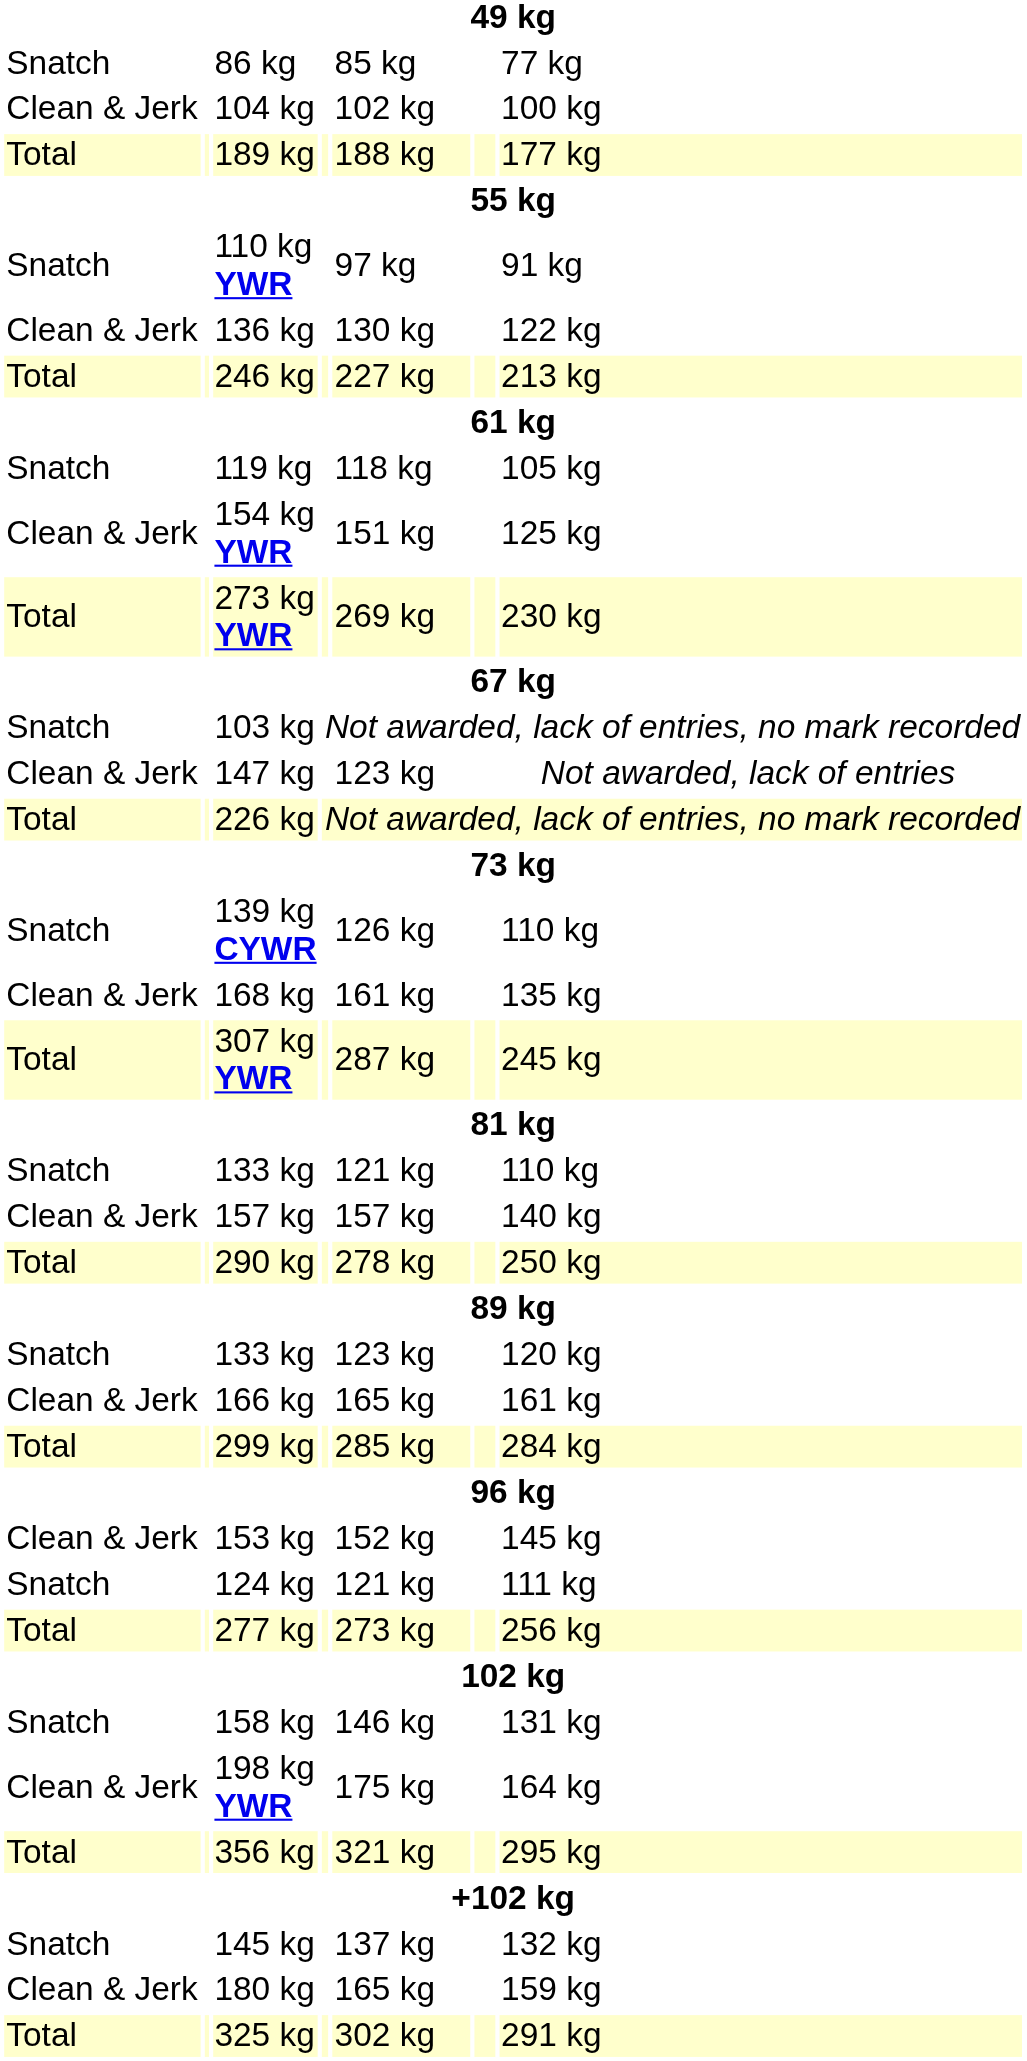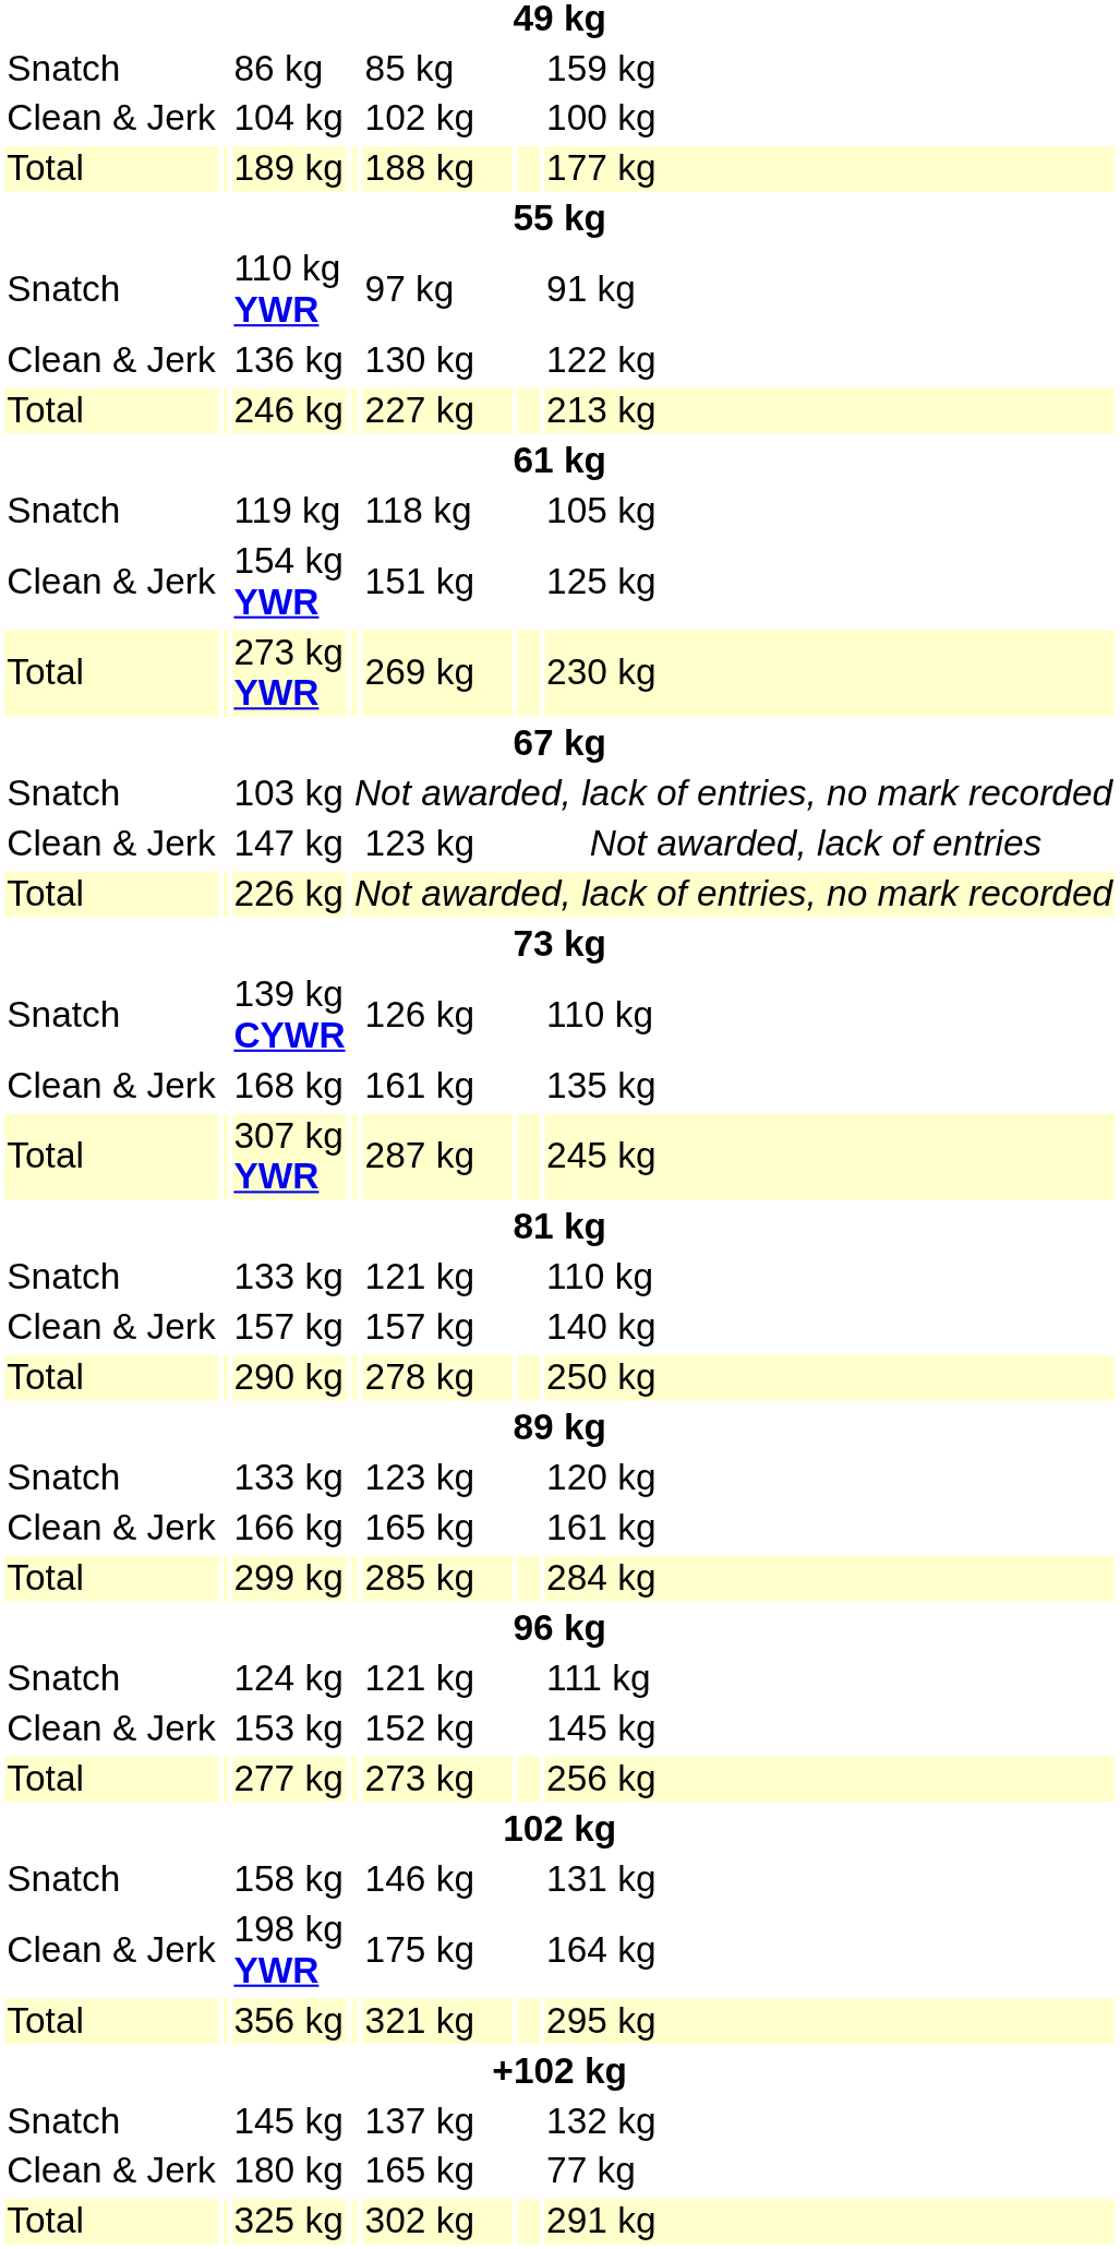86 kg | column 7: 77 kg -> 159 kg
rows swapped: 124 kg <-> 153 kg
180 kg | column 7: 159 kg -> 77 kg
